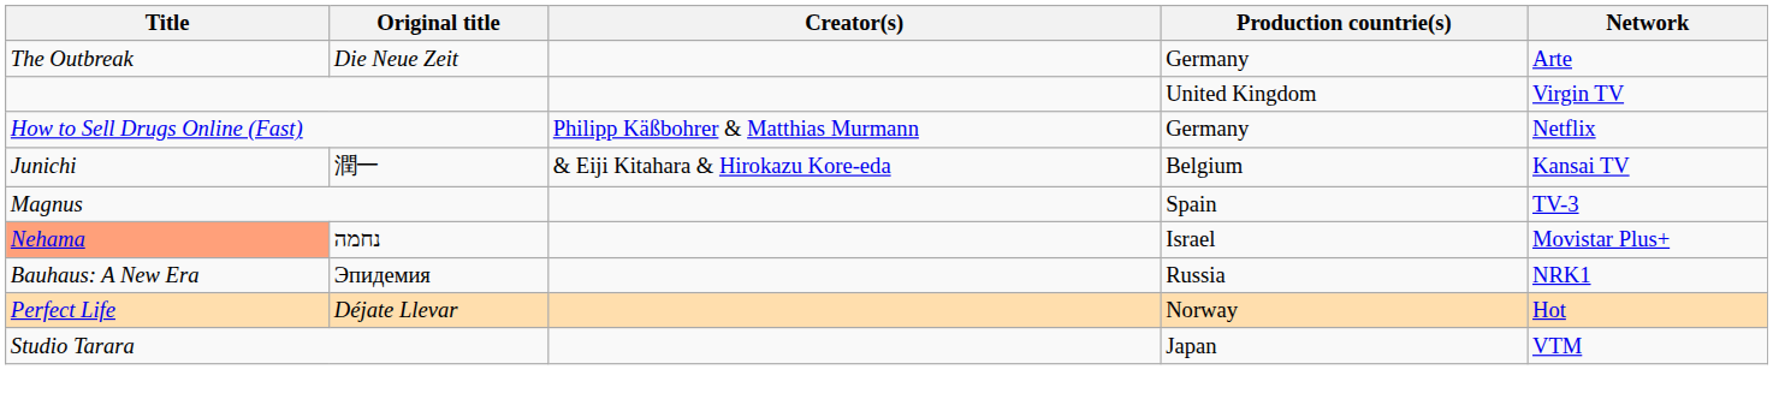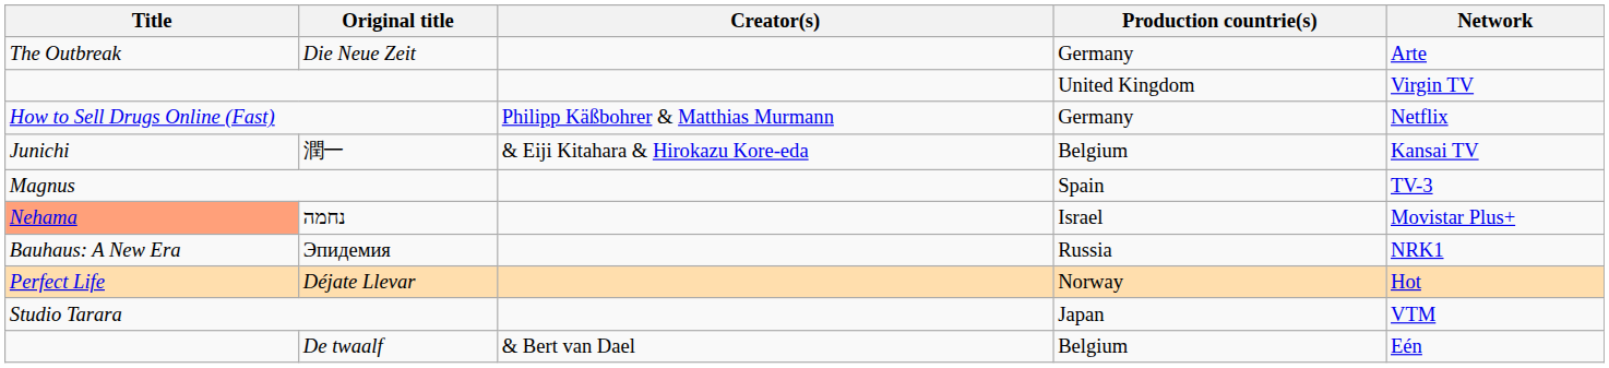+ row: De twaalf | & Bert van Dael | Belgium | Eén
